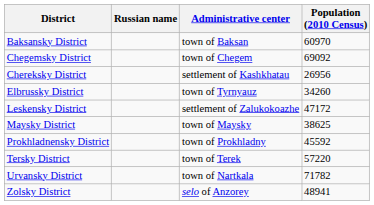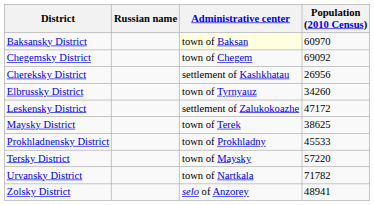Baksansky District | Administrative center: no background -> lightyellow background
Maysky District | Administrative center: town of Maysky -> town of Terek
Prokhladnensky District | Population (2010 Census): 45592 -> 45533
Tersky District | Administrative center: town of Terek -> town of Maysky
